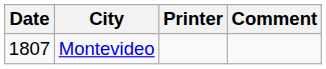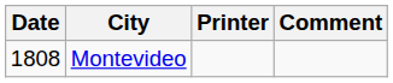Montevideo | Date: 1807 -> 1808
